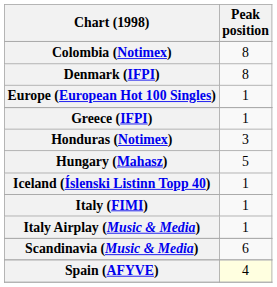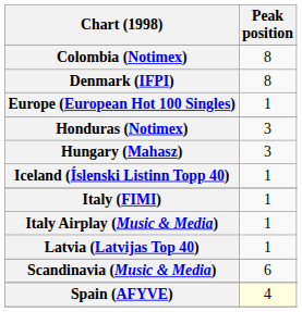- row: Greece (IFPI) | 1
Hungary (Mahasz) | Peak position: 5 -> 3
+ row: Latvia (Latvijas Top 40) | 1
